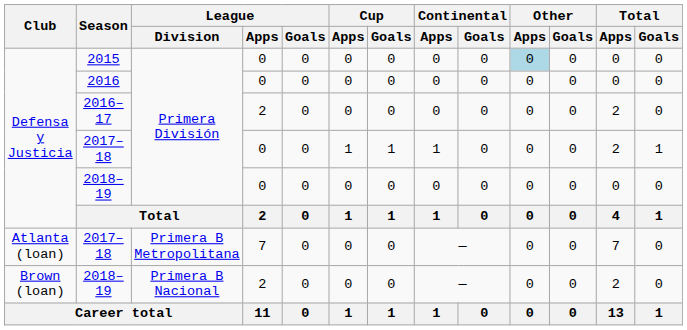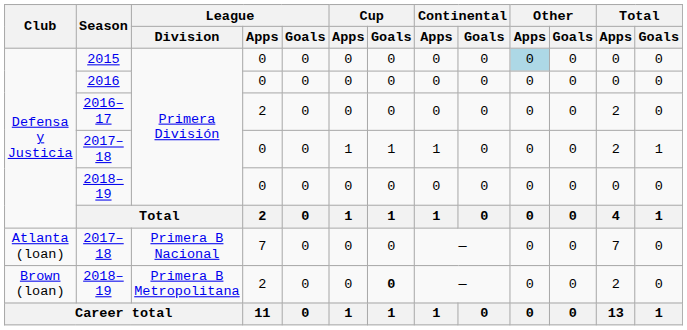Atlanta (loan) / 2017–18 | League / Division: Primera B Metropolitana -> Primera B Nacional
Brown (loan) / 2018–19 | League / Division: Primera B Nacional -> Primera B Metropolitana
Brown (loan) / 2018–19 | Cup / Goals: normal -> bold
